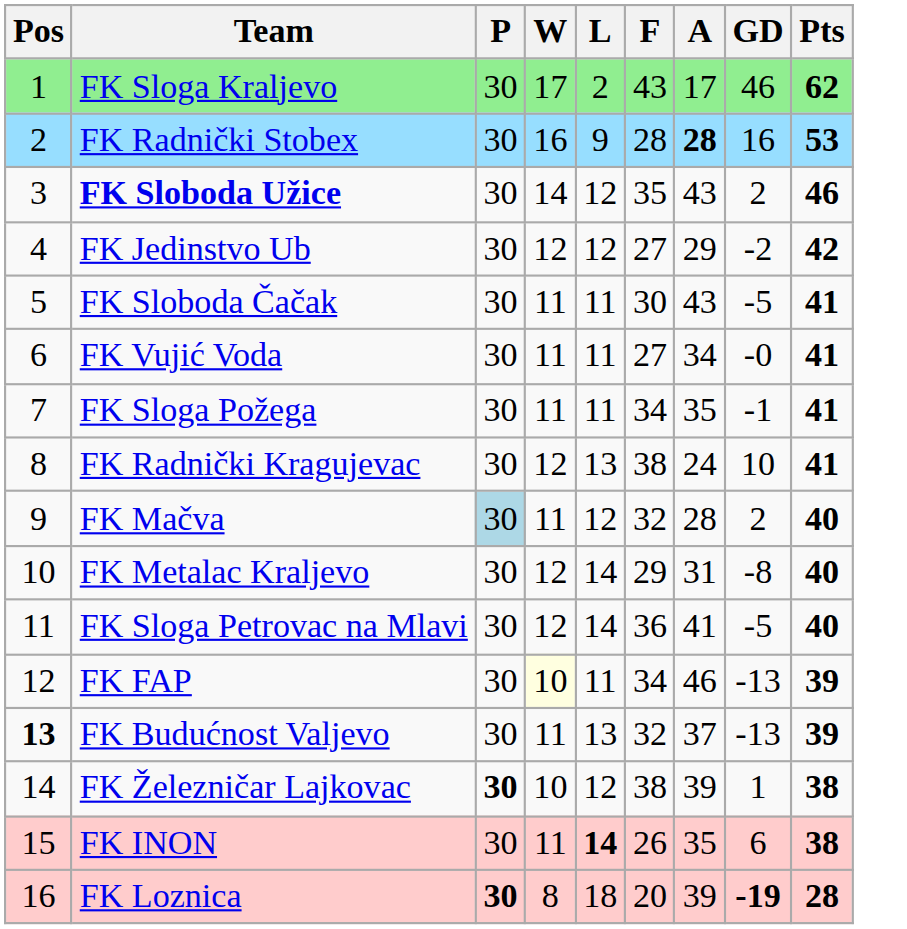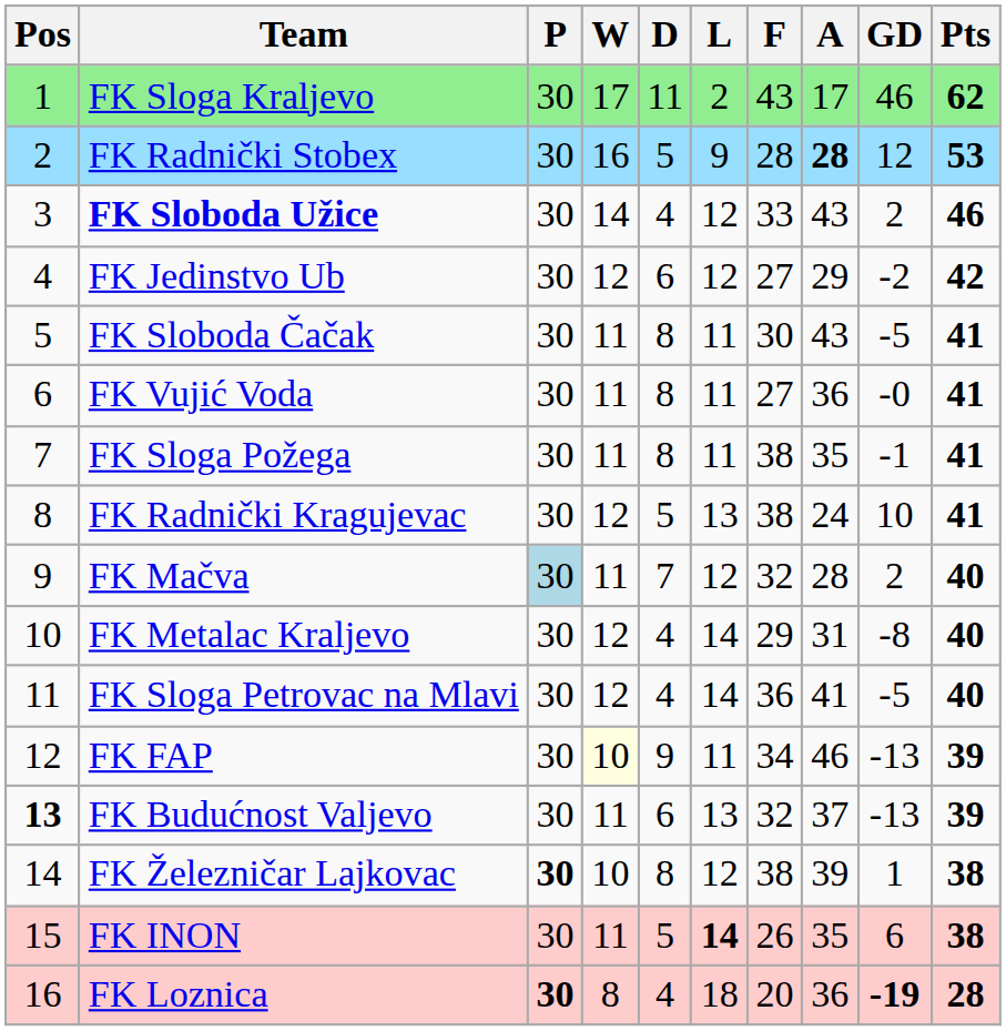+ column: D | 11 | 5 | 4 | 6 | 8 | 8 | 8 | 5 | 7 | 4 | 4 | 9 | 6 | 8 | 5 | 4
FK Radnički Stobex | GD: 16 -> 12
FK Sloboda Užice | F: 35 -> 33
FK Vujić Voda | A: 34 -> 36
FK Sloga Požega | F: 34 -> 38
FK Loznica | A: 39 -> 36
